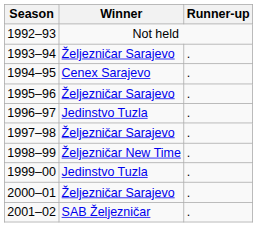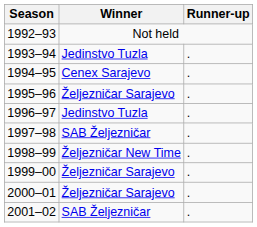1993–94 | Winner: Željezničar Sarajevo -> Jedinstvo Tuzla
1997–98 | Winner: Željezničar Sarajevo -> SAB Željezničar
1999–00 | Winner: Jedinstvo Tuzla -> Željezničar Sarajevo
